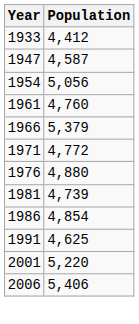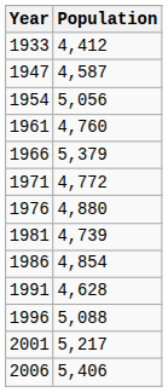1991 | Population: 4,625 -> 4,628
+ row: 1996 | 5,088
2001 | Population: 5,220 -> 5,217
